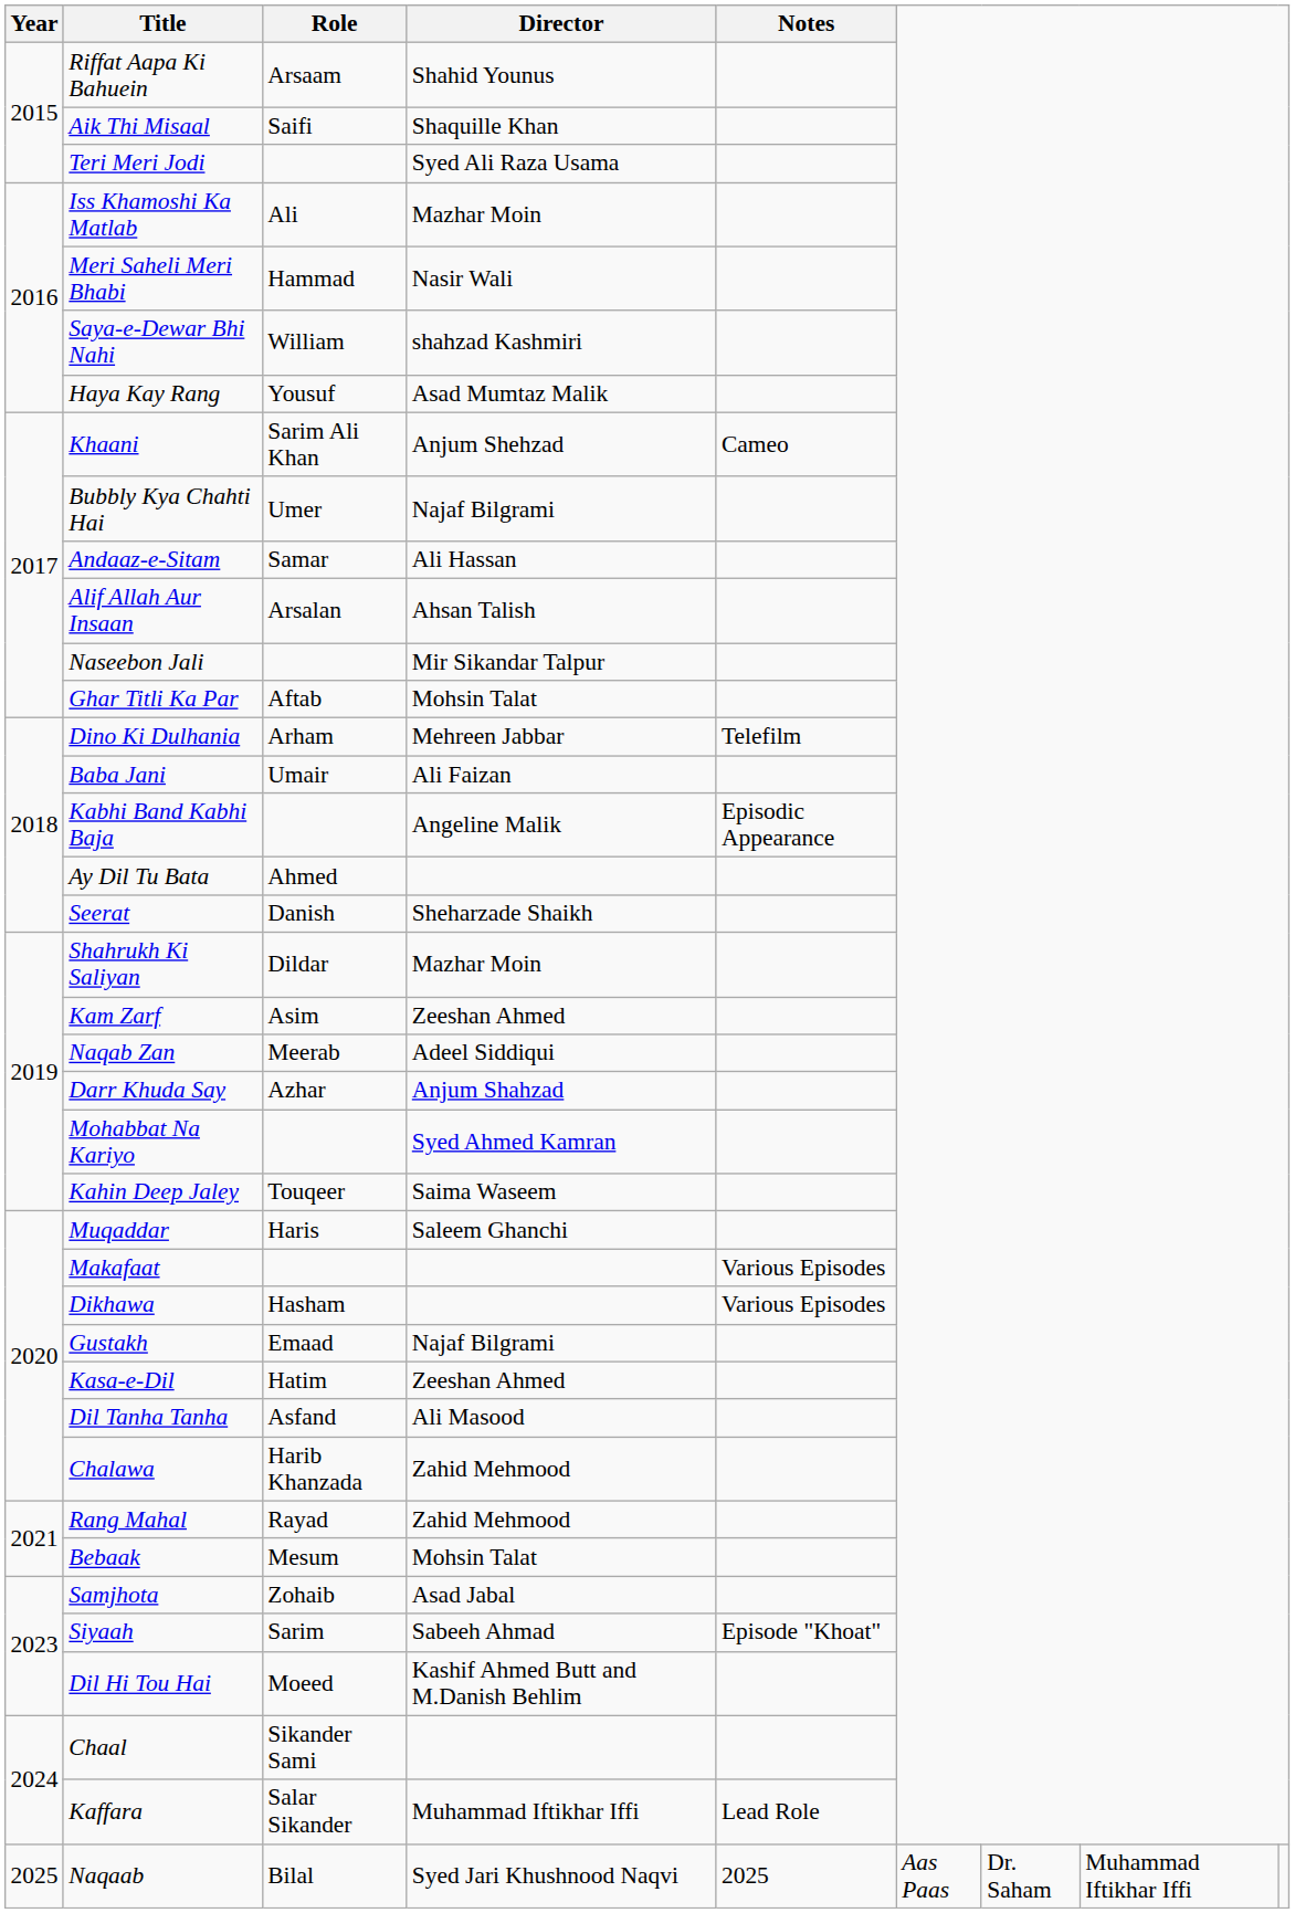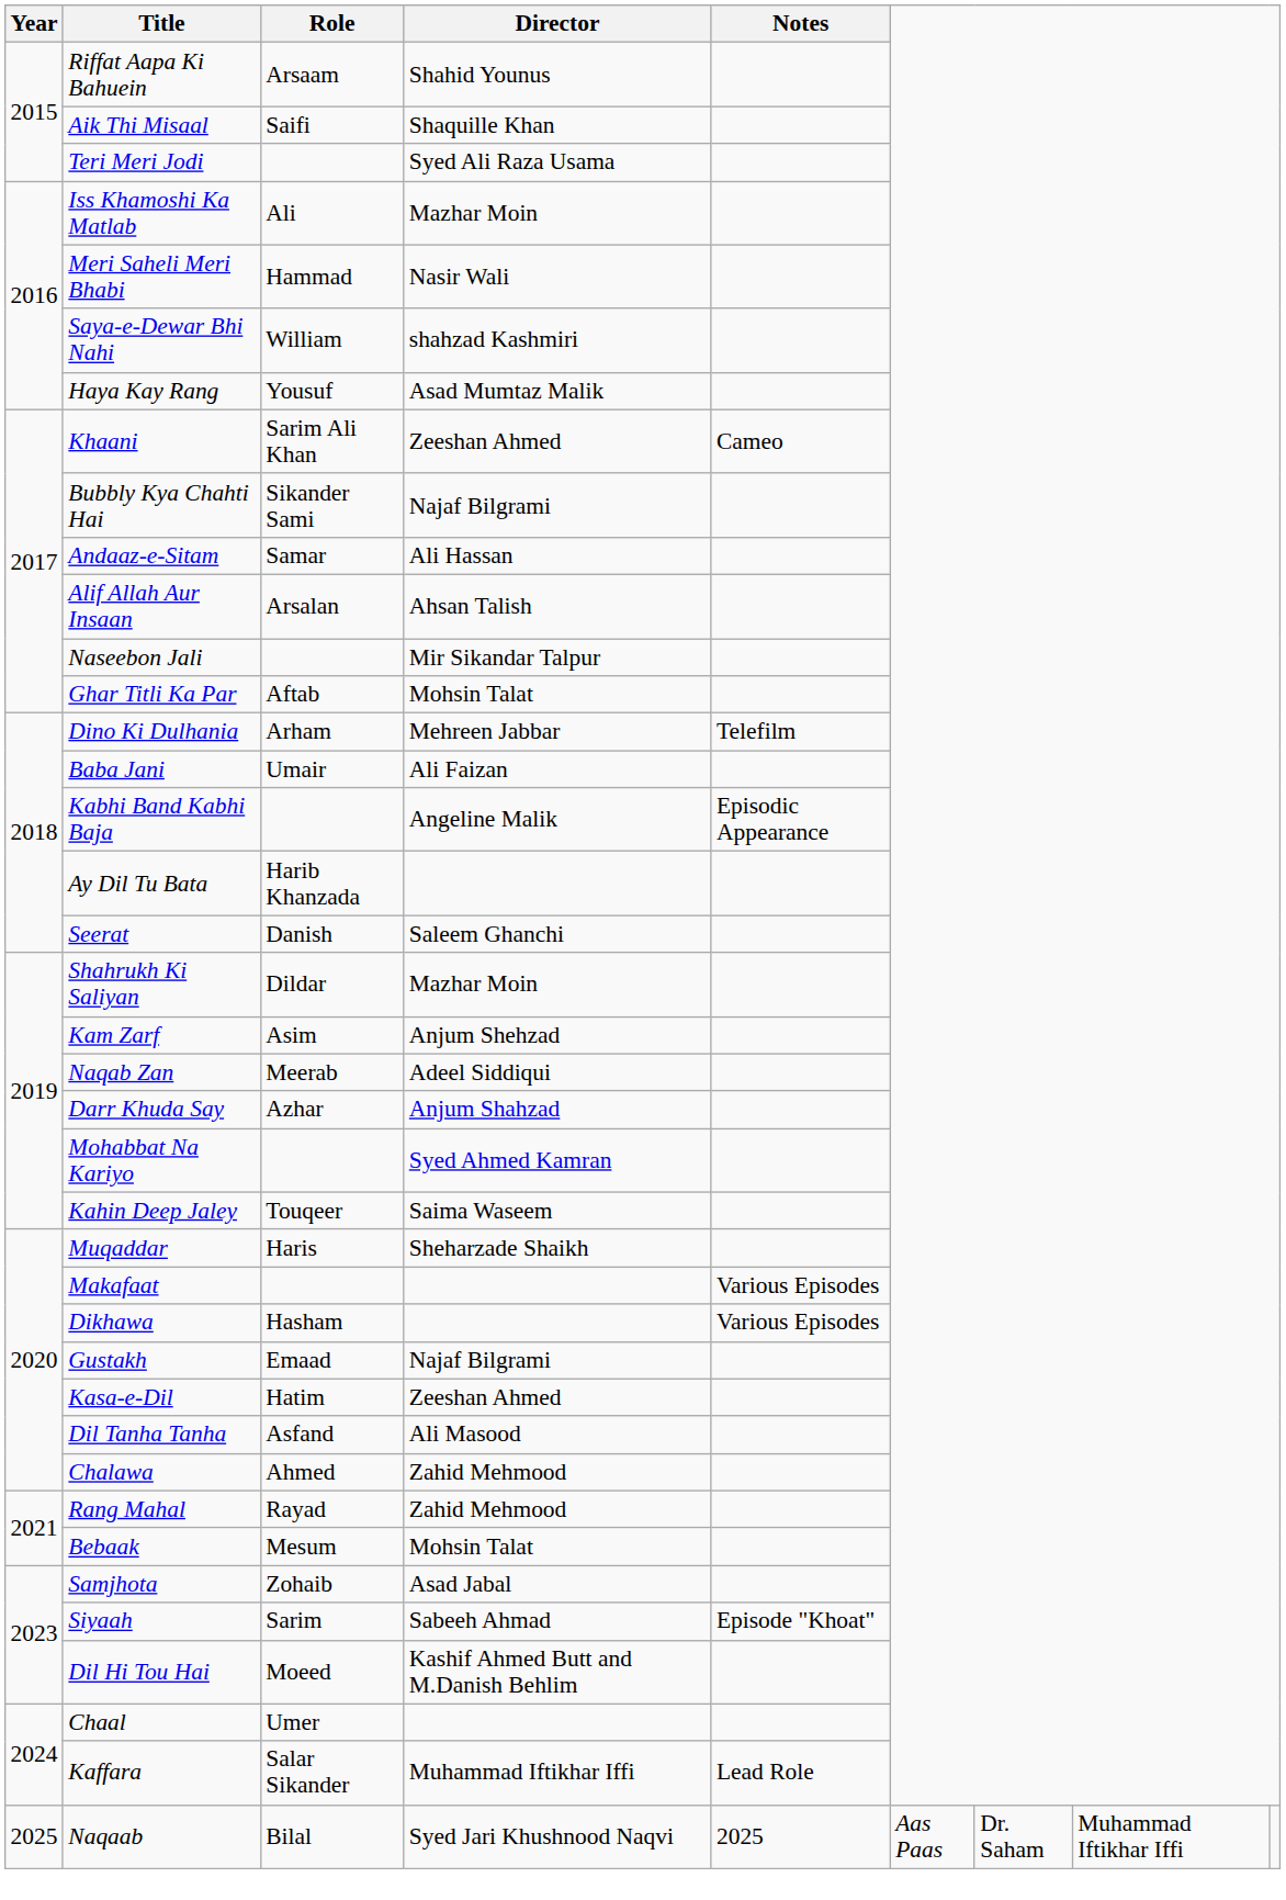Khaani | Director: Anjum Shehzad -> Zeeshan Ahmed
Bubbly Kya Chahti Hai | Role: Umer -> Sikander Sami
Ay Dil Tu Bata | Role: Ahmed -> Harib Khanzada
Seerat | Director: Sheharzade Shaikh -> Saleem Ghanchi
Kam Zarf | Director: Zeeshan Ahmed -> Anjum Shehzad
Muqaddar | Director: Saleem Ghanchi -> Sheharzade Shaikh
Chalawa | Role: Harib Khanzada -> Ahmed
Chaal | Role: Sikander Sami -> Umer
